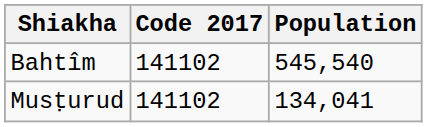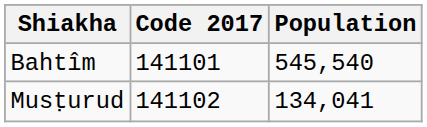Bahtîm | Code 2017: 141102 -> 141101
